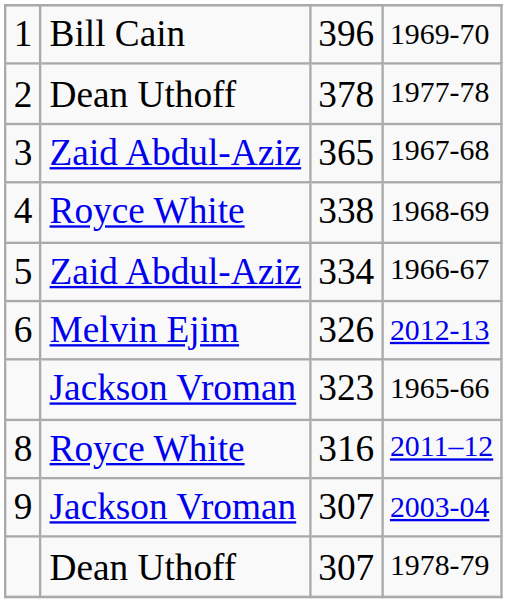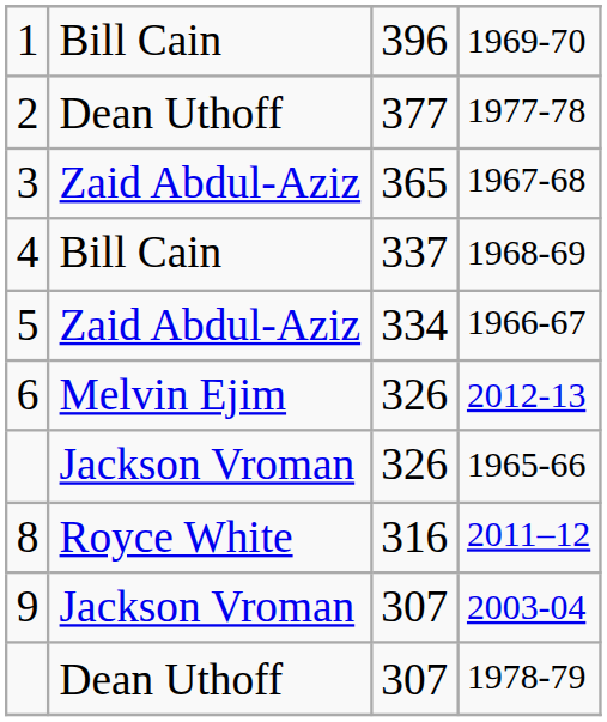1977-78 | column 3: 378 -> 377
1968-69 | column 2: Royce White -> Bill Cain
1968-69 | column 3: 338 -> 337
1965-66 | column 3: 323 -> 326
